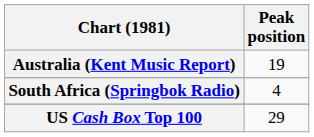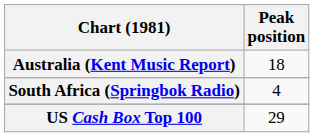Australia (Kent Music Report) | Peak position: 19 -> 18
